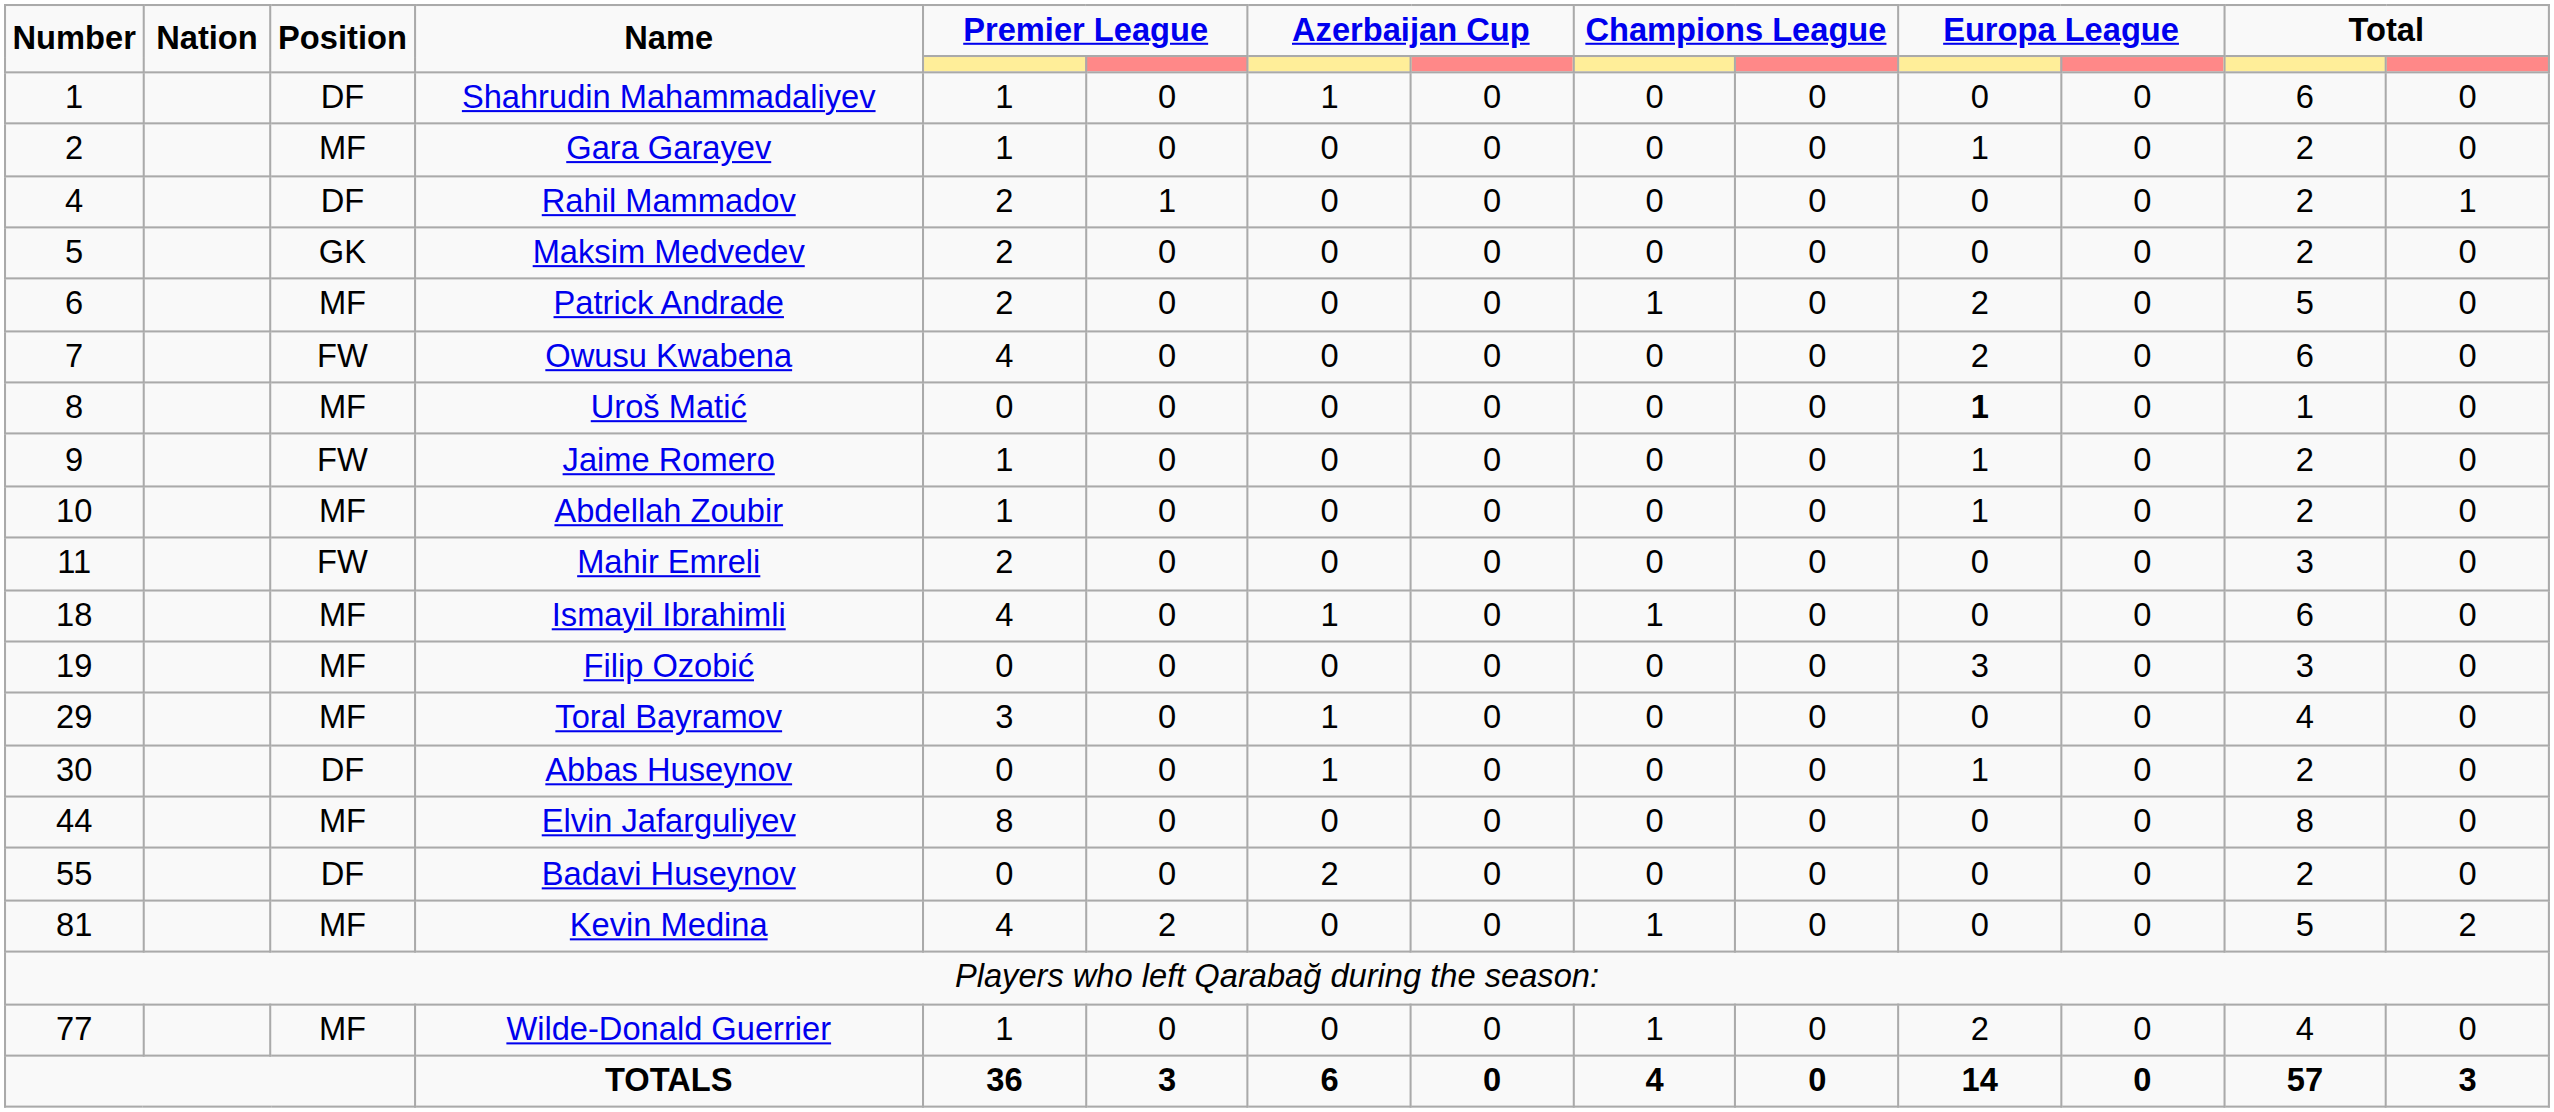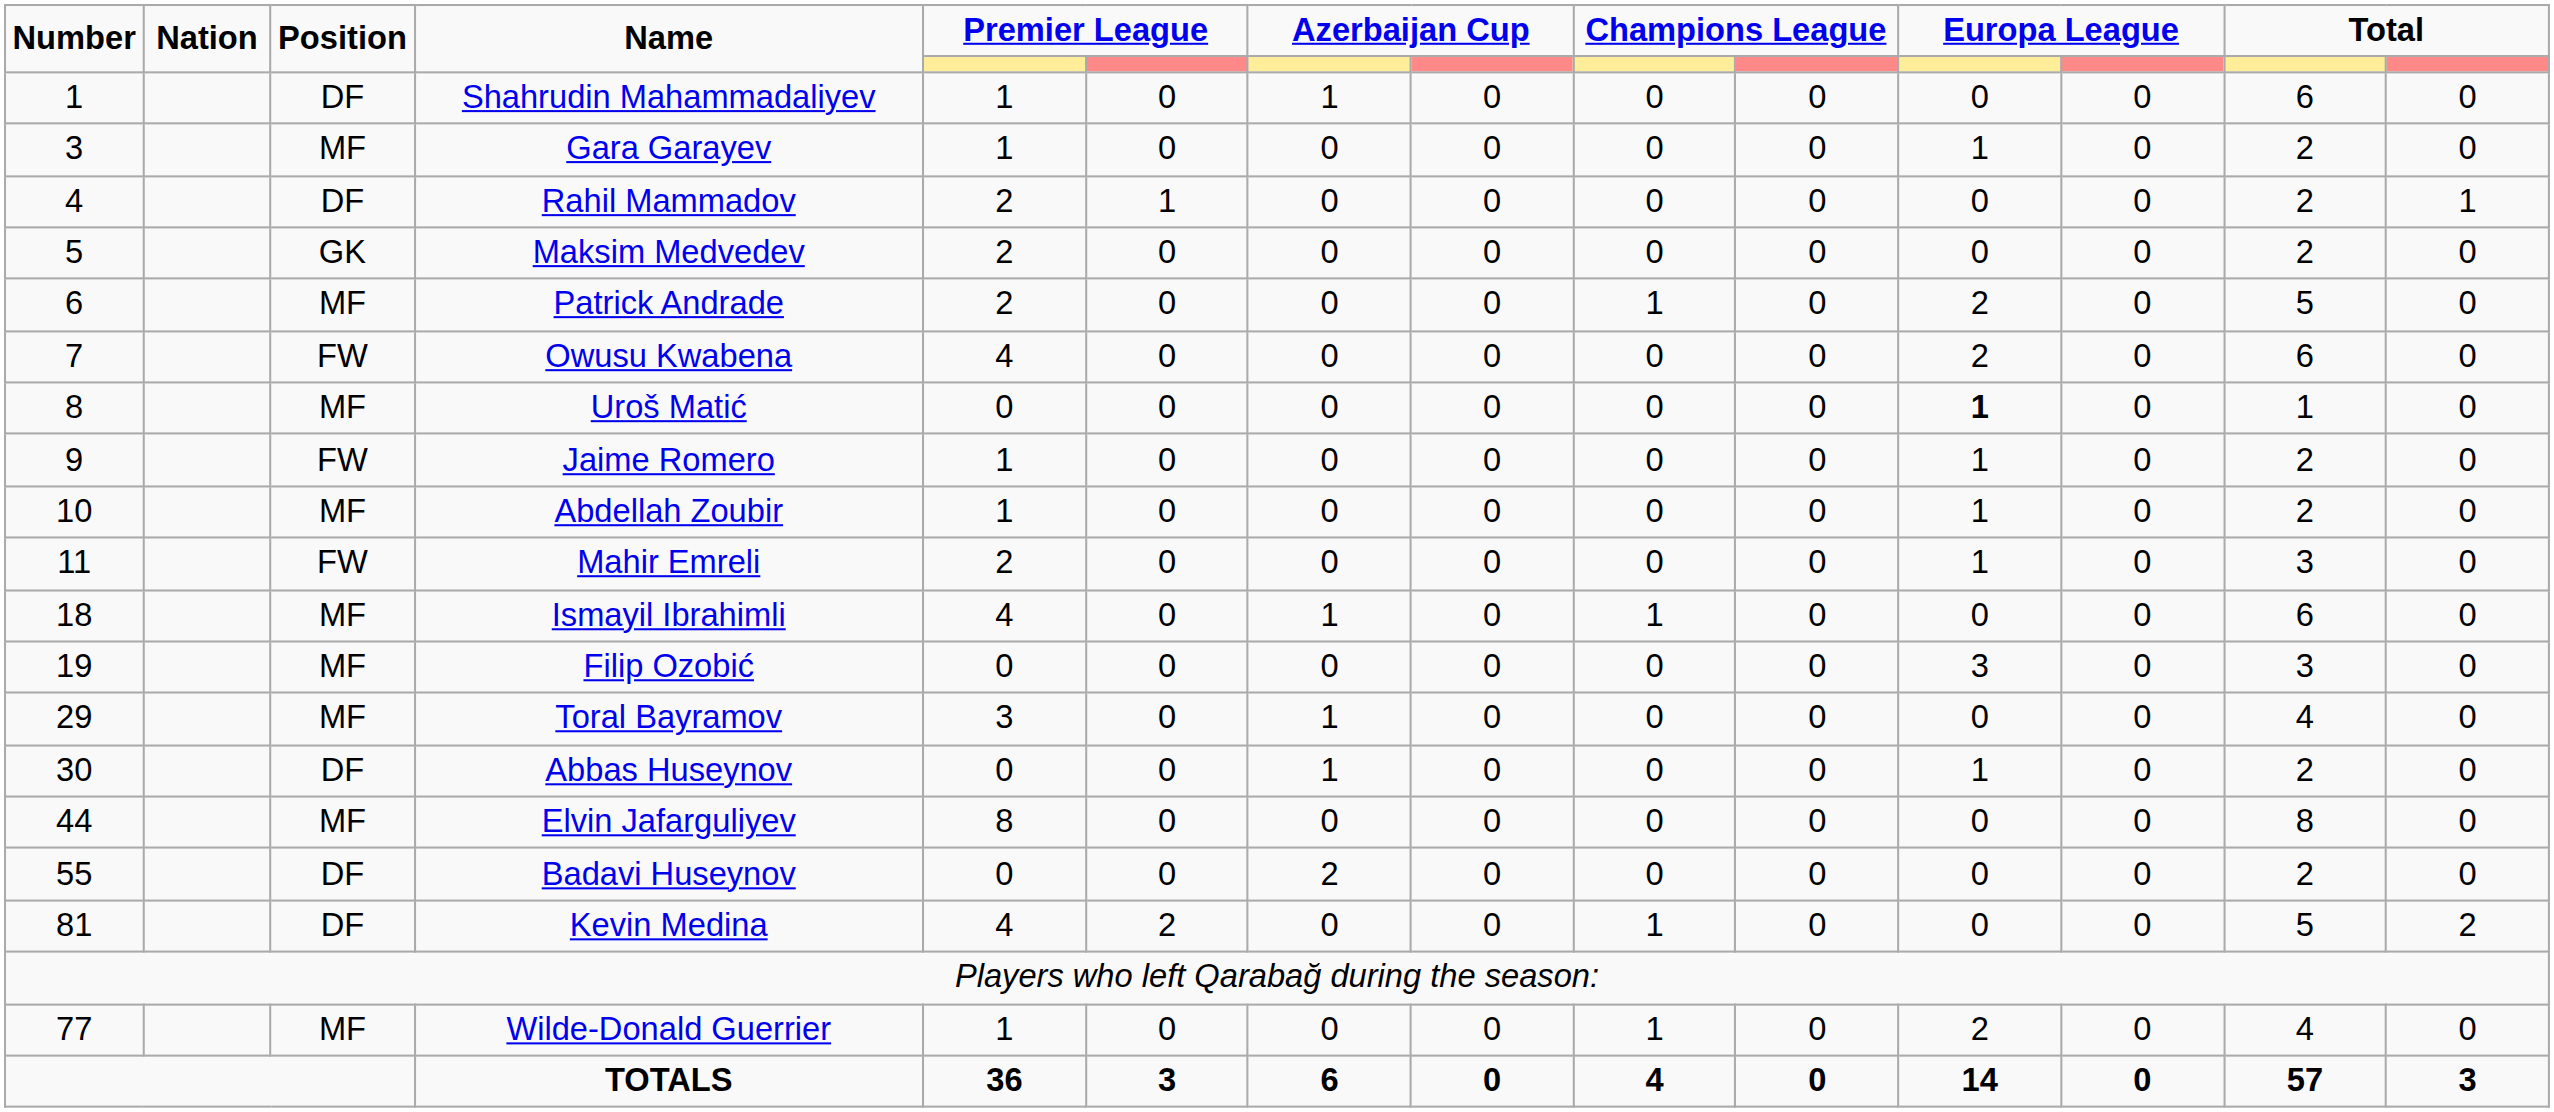Gara Garayev | Number: 2 -> 3
Mahir Emreli | column 11: 0 -> 1
Kevin Medina | Position: MF -> DF
